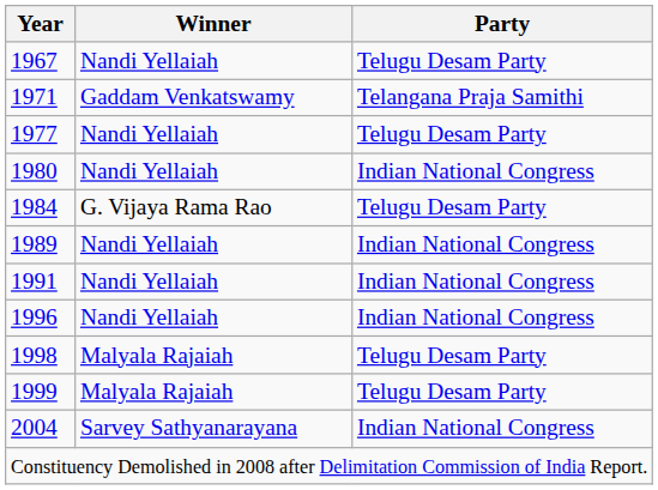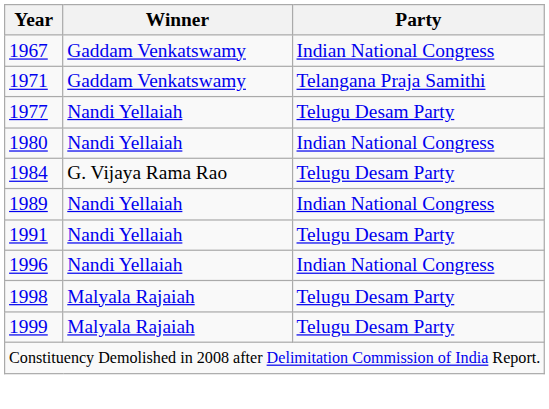1967 | Winner: Nandi Yellaiah -> Gaddam Venkatswamy
1967 | Party: Telugu Desam Party -> Indian National Congress
1991 | Party: Indian National Congress -> Telugu Desam Party
- row: 2004 | Sarvey Sathyanarayana | Indian National Congress
